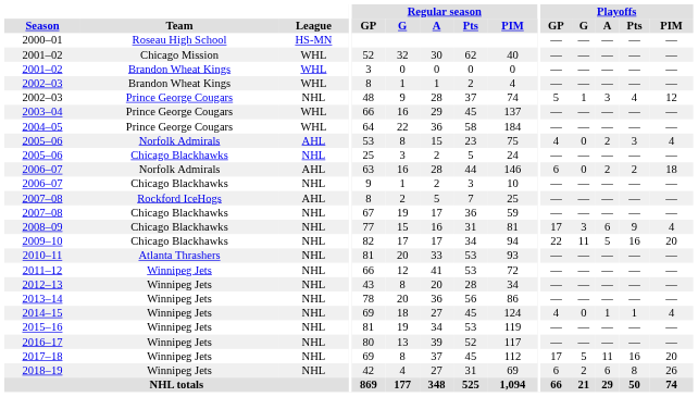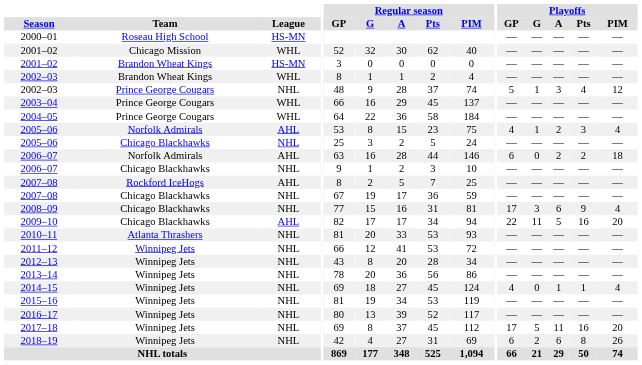2001–02 / Brandon Wheat Kings | League: WHL -> HS-MN
2005–06 / Norfolk Admirals | Playoffs / G: 0 -> 1
2009–10 | League: NHL -> AHL
